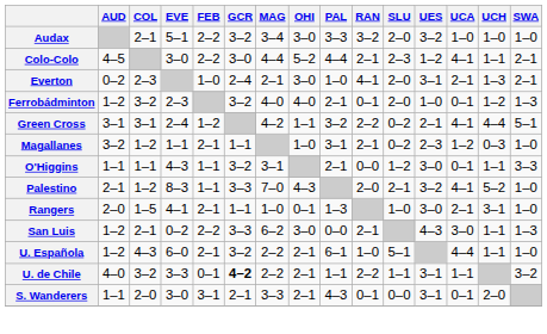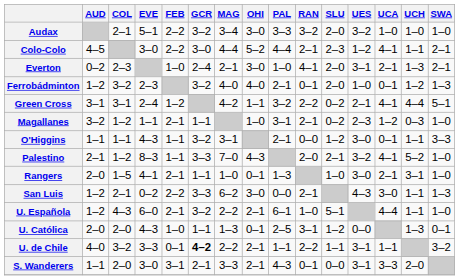+ row: U. Católica | 2–0 | 2–0 | 4–3 | 1–0 | 1–1 | 1–3 | 0–1 | 2–5 | 3–1 | 1–2 | 0–0 | 1–3 | 0–1
S. Wanderers | UCA: 0–1 -> 3–3
